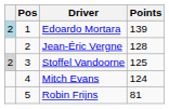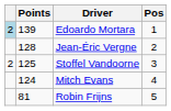columns swapped: Pos <-> Points
Stoffel Vandoorne | column 1: lightgrey background -> no background
